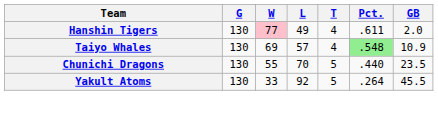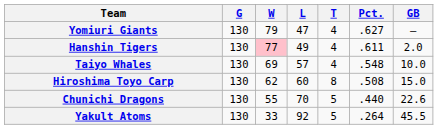+ row: Yomiuri Giants | 130 | 79 | 47 | 4 | .627 | —
Taiyo Whales | Pct.: lightgreen background -> no background
Taiyo Whales | GB: 10.9 -> 10.0
+ row: Hiroshima Toyo Carp | 130 | 62 | 60 | 8 | .508 | 15.0
Chunichi Dragons | GB: 23.5 -> 22.6
